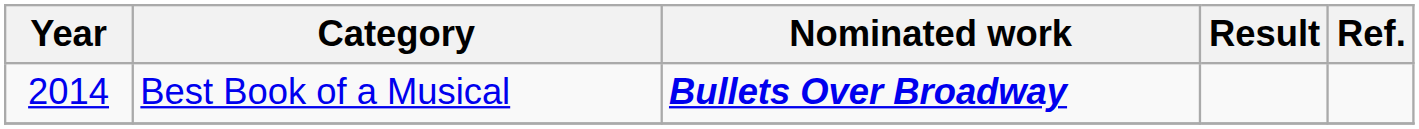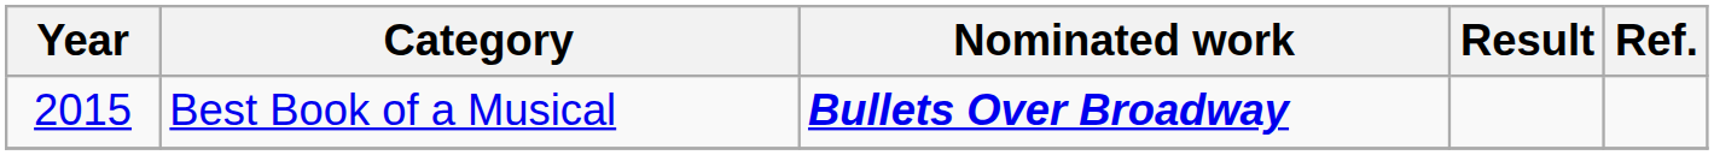Best Book of a Musical | Year: 2014 -> 2015
